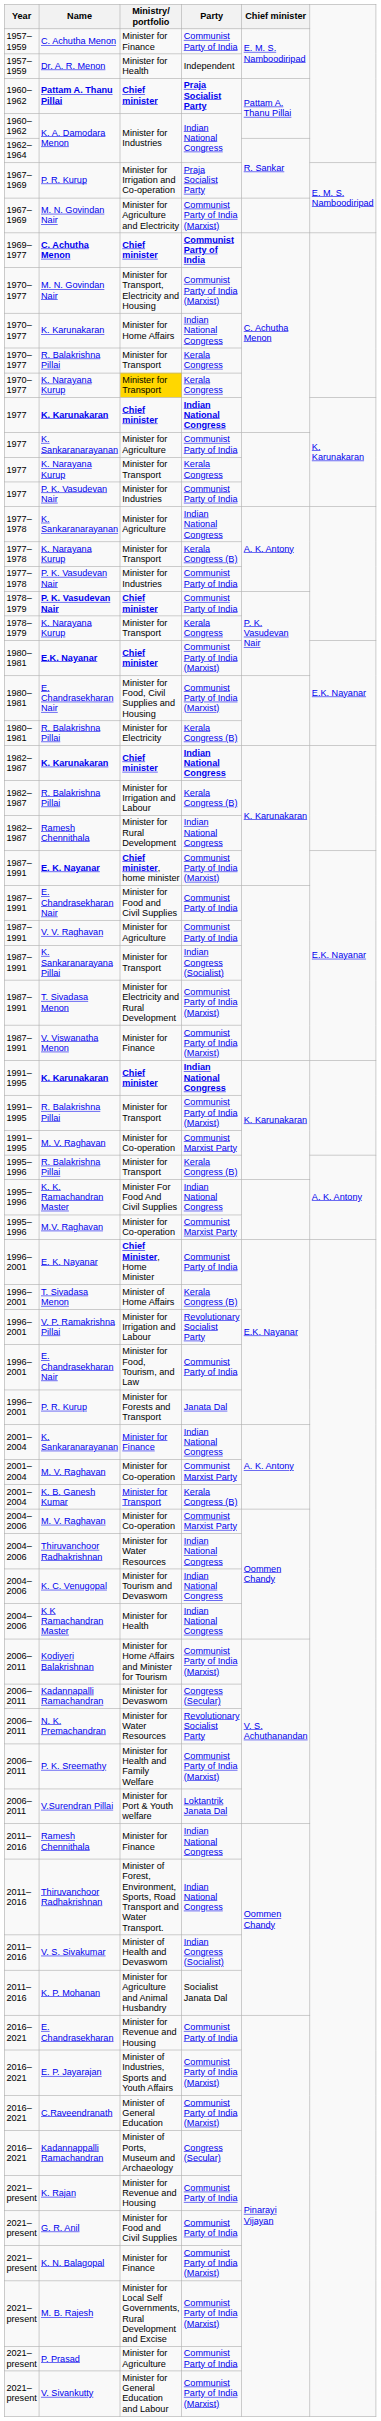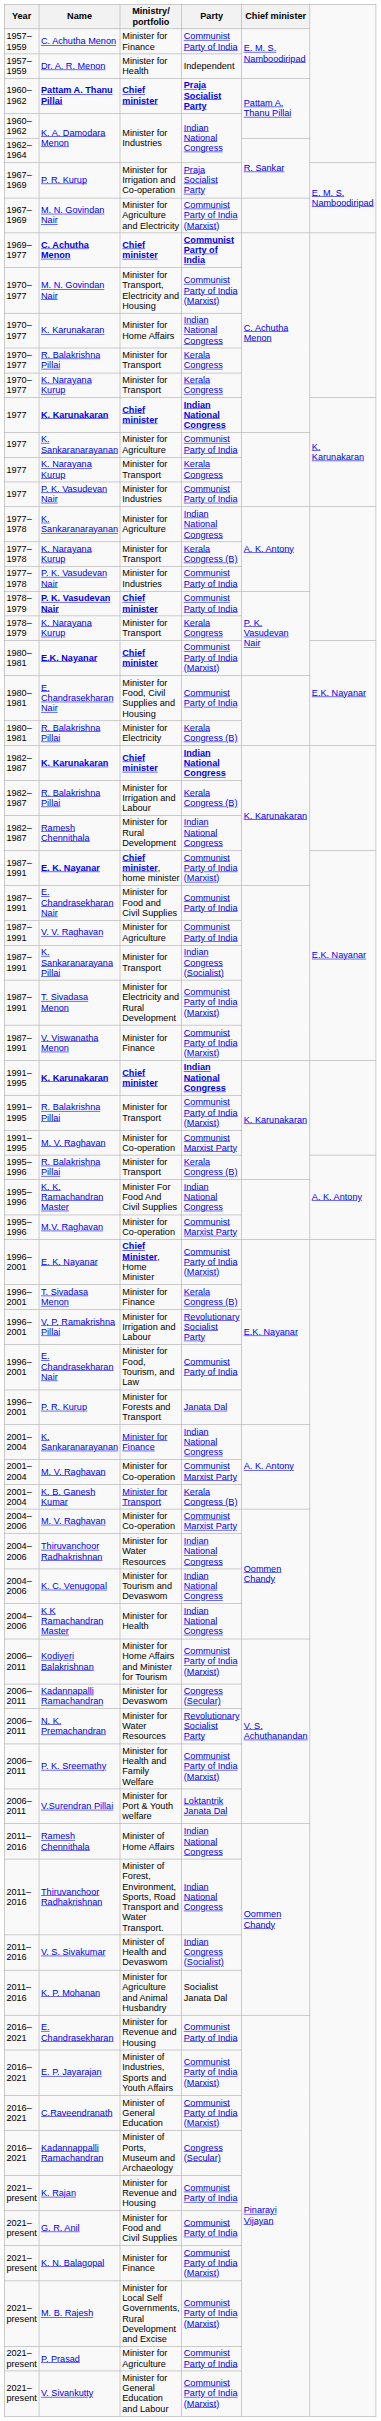1970–1977 / K. Narayana Kurup | Ministry/ portfolio: gold background -> no background
1980–1981 / E. Chandrasekharan Nair | Party: Communist Party of India (Marxist) -> Communist Party of India
1996–2001 / E. K. Nayanar | Party: Communist Party of India -> Communist Party of India (Marxist)
1996–2001 / T. Sivadasa Menon | Ministry/ portfolio: Minister of Home Affairs -> Minister for Finance
2011–2016 / Ramesh Chennithala | Ministry/ portfolio: Minister for Finance -> Minister of Home Affairs
